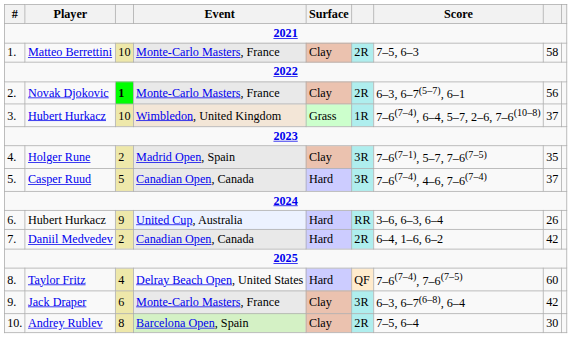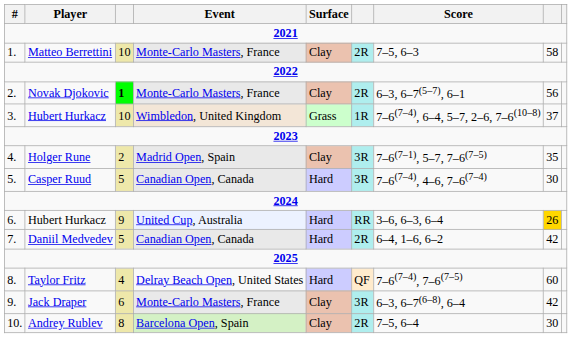Casper Ruud | column 8: 37 -> 30
6. / Hubert Hurkacz | column 8: no background -> gold background
Daniil Medvedev | column 3: 2 -> 5
